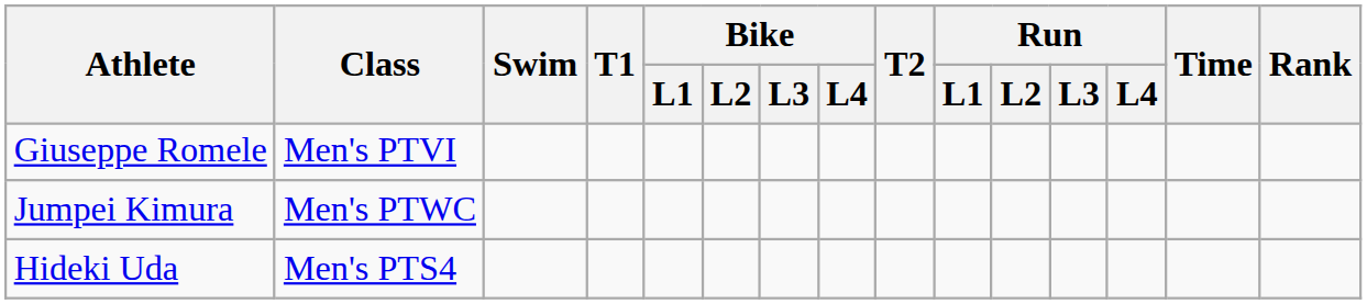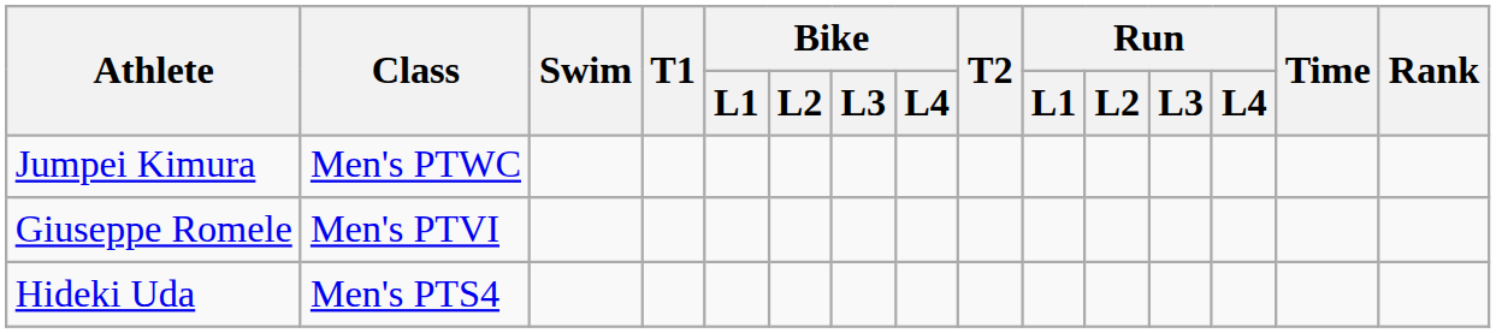rows swapped: Jumpei Kimura <-> Giuseppe Romele
